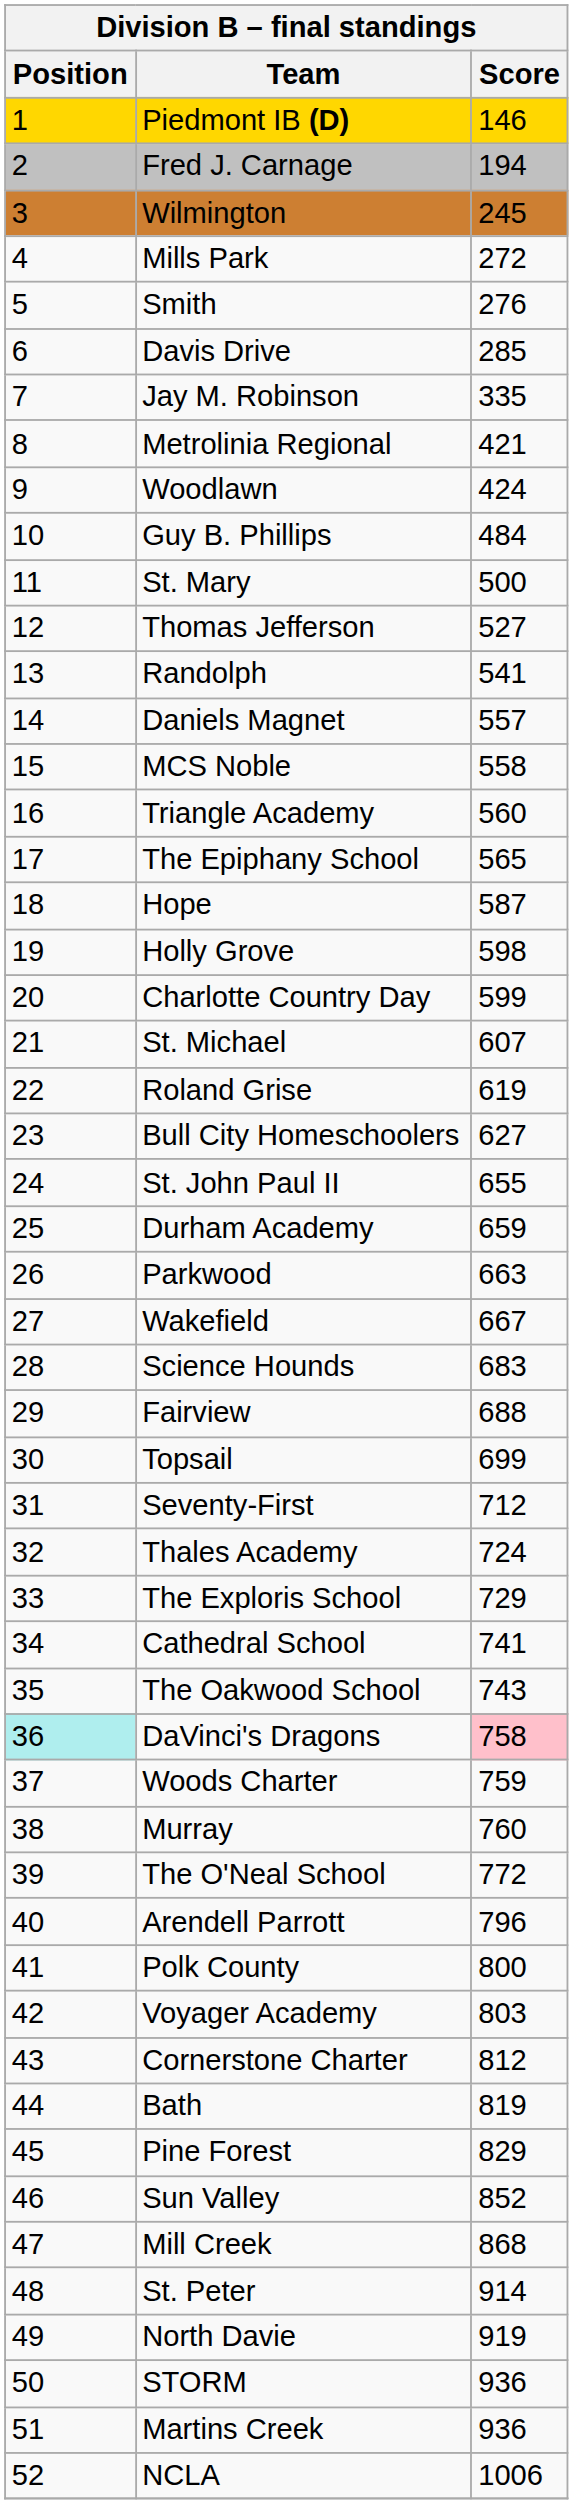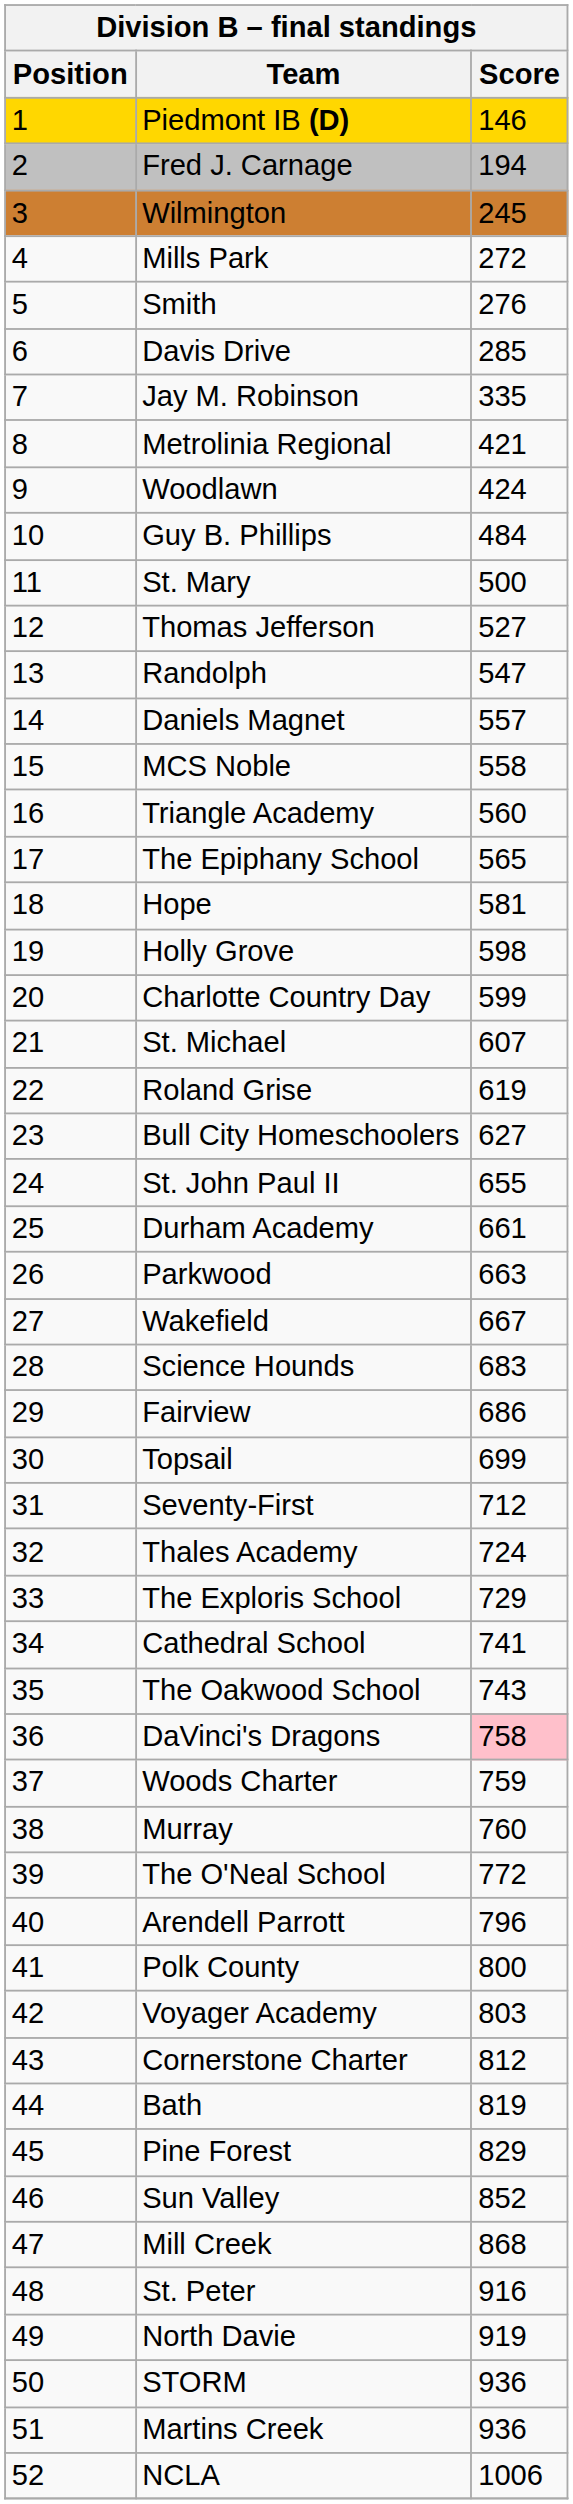Randolph | Score: 541 -> 547
Hope | Score: 587 -> 581
Durham Academy | Score: 659 -> 661
Fairview | Score: 688 -> 686
DaVinci's Dragons | Position: paleturquoise background -> no background
St. Peter | Score: 914 -> 916
